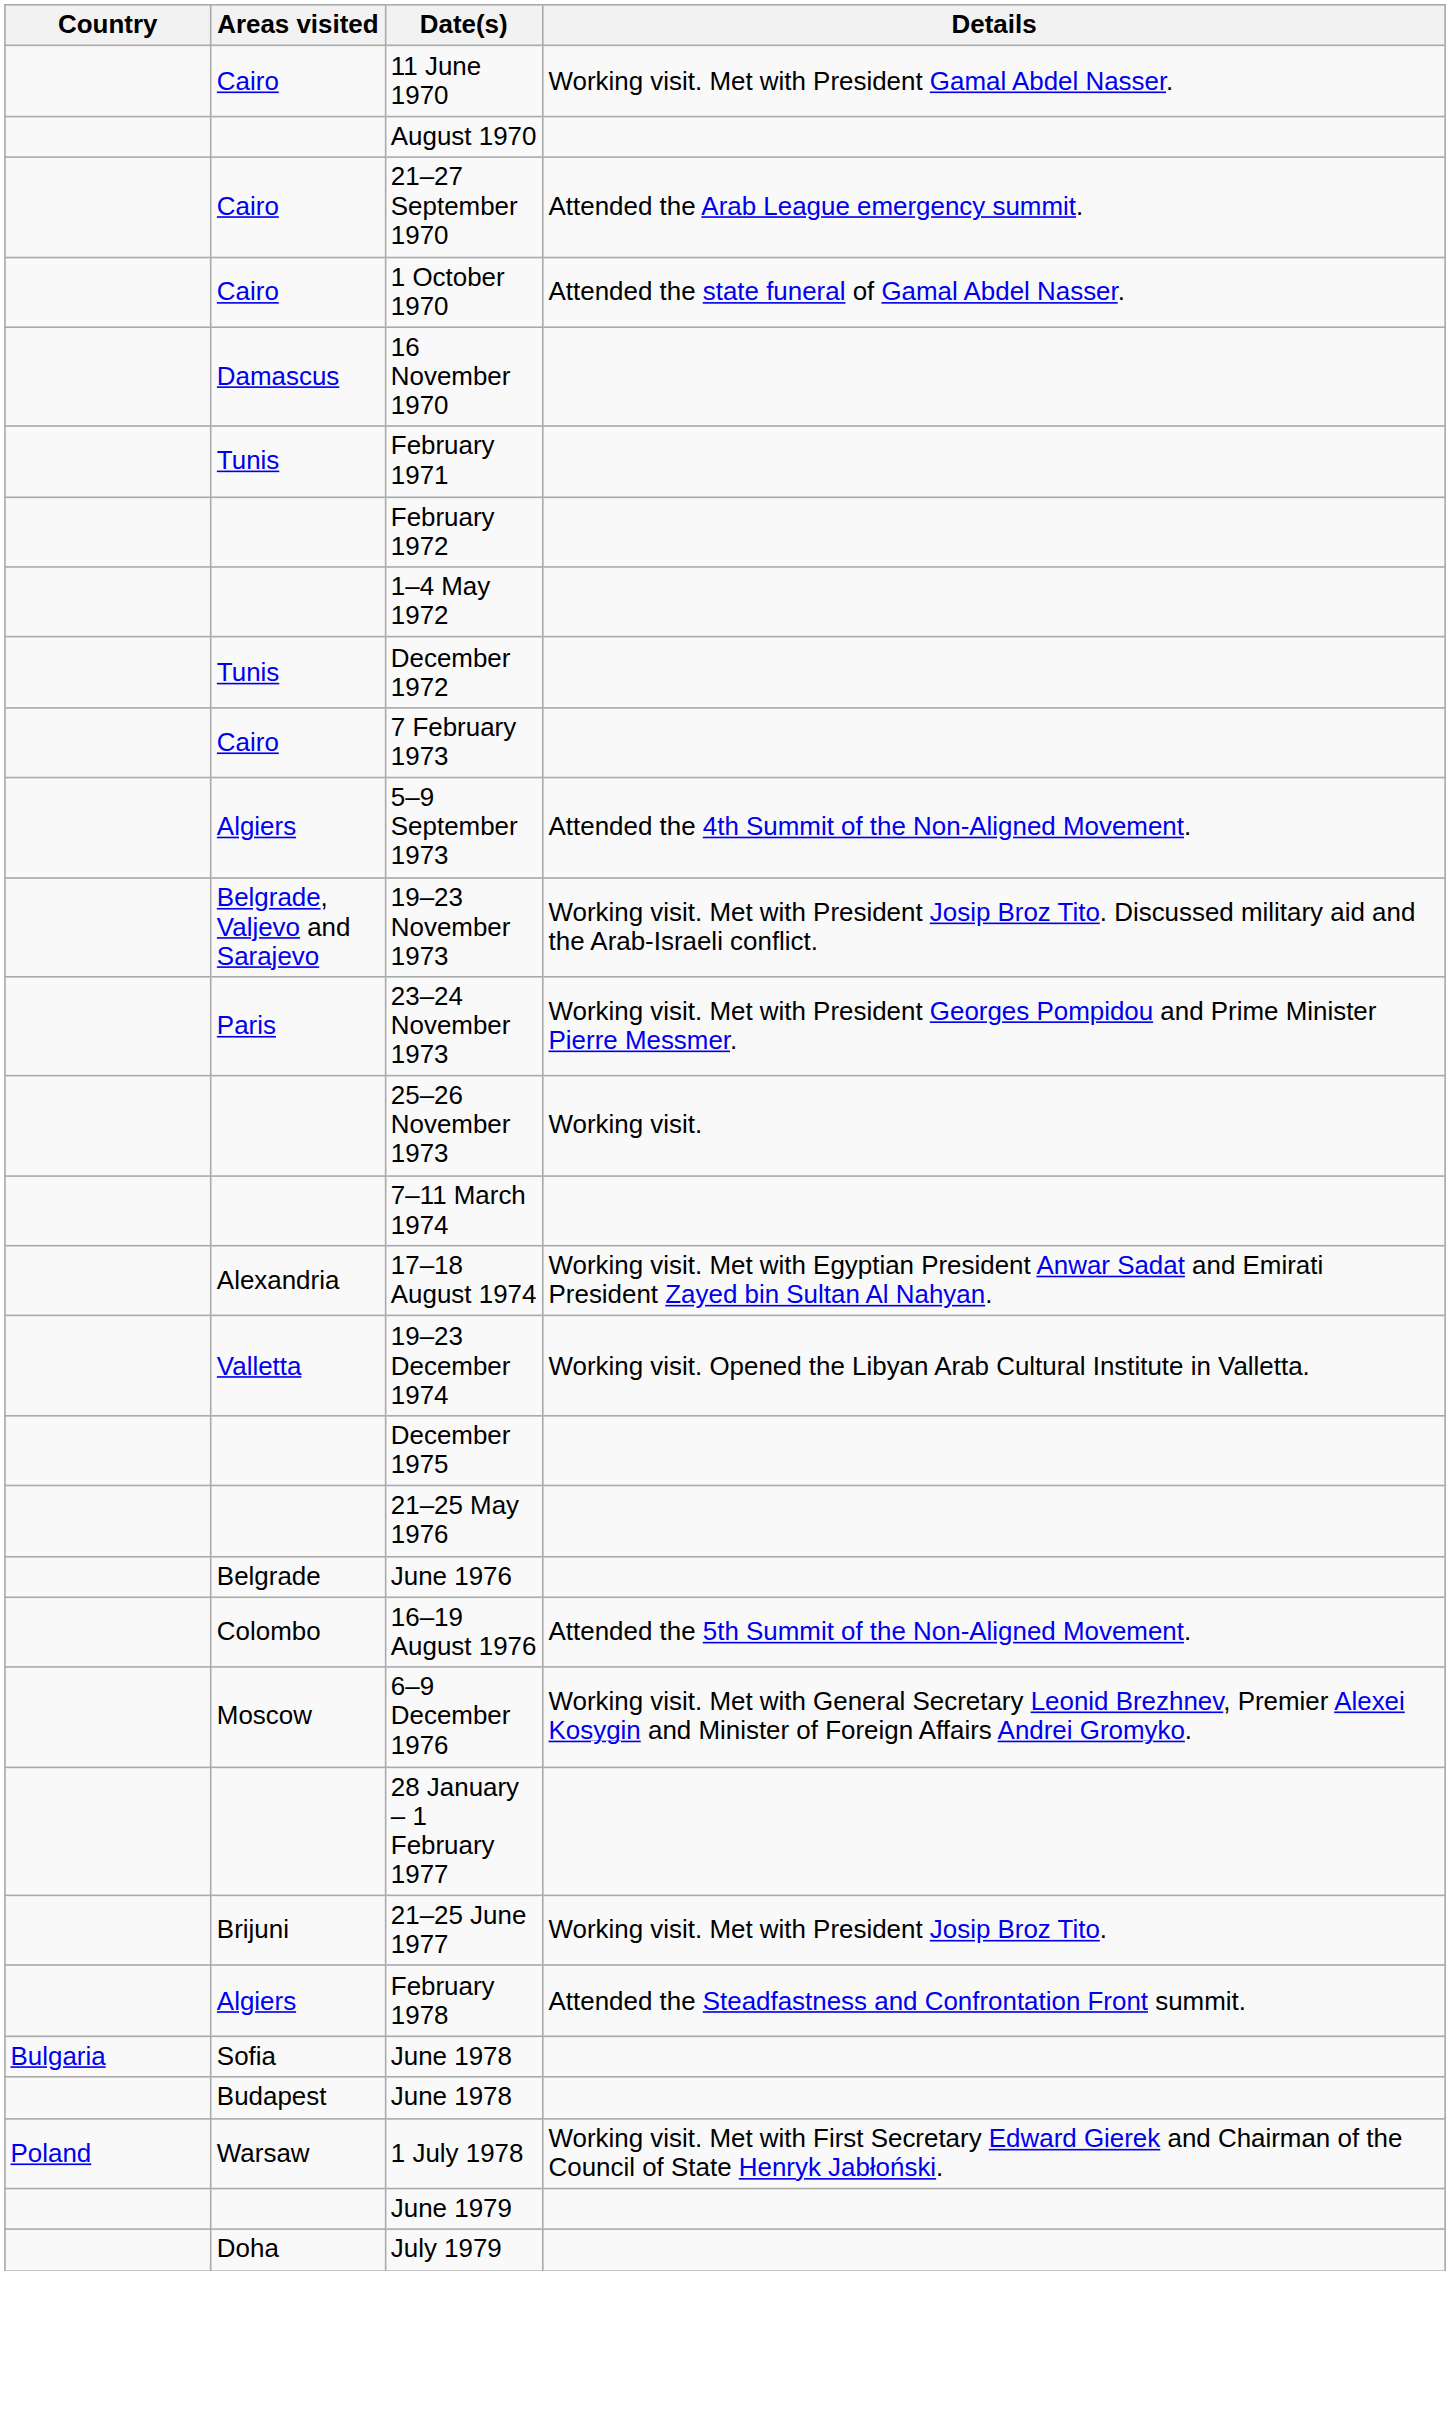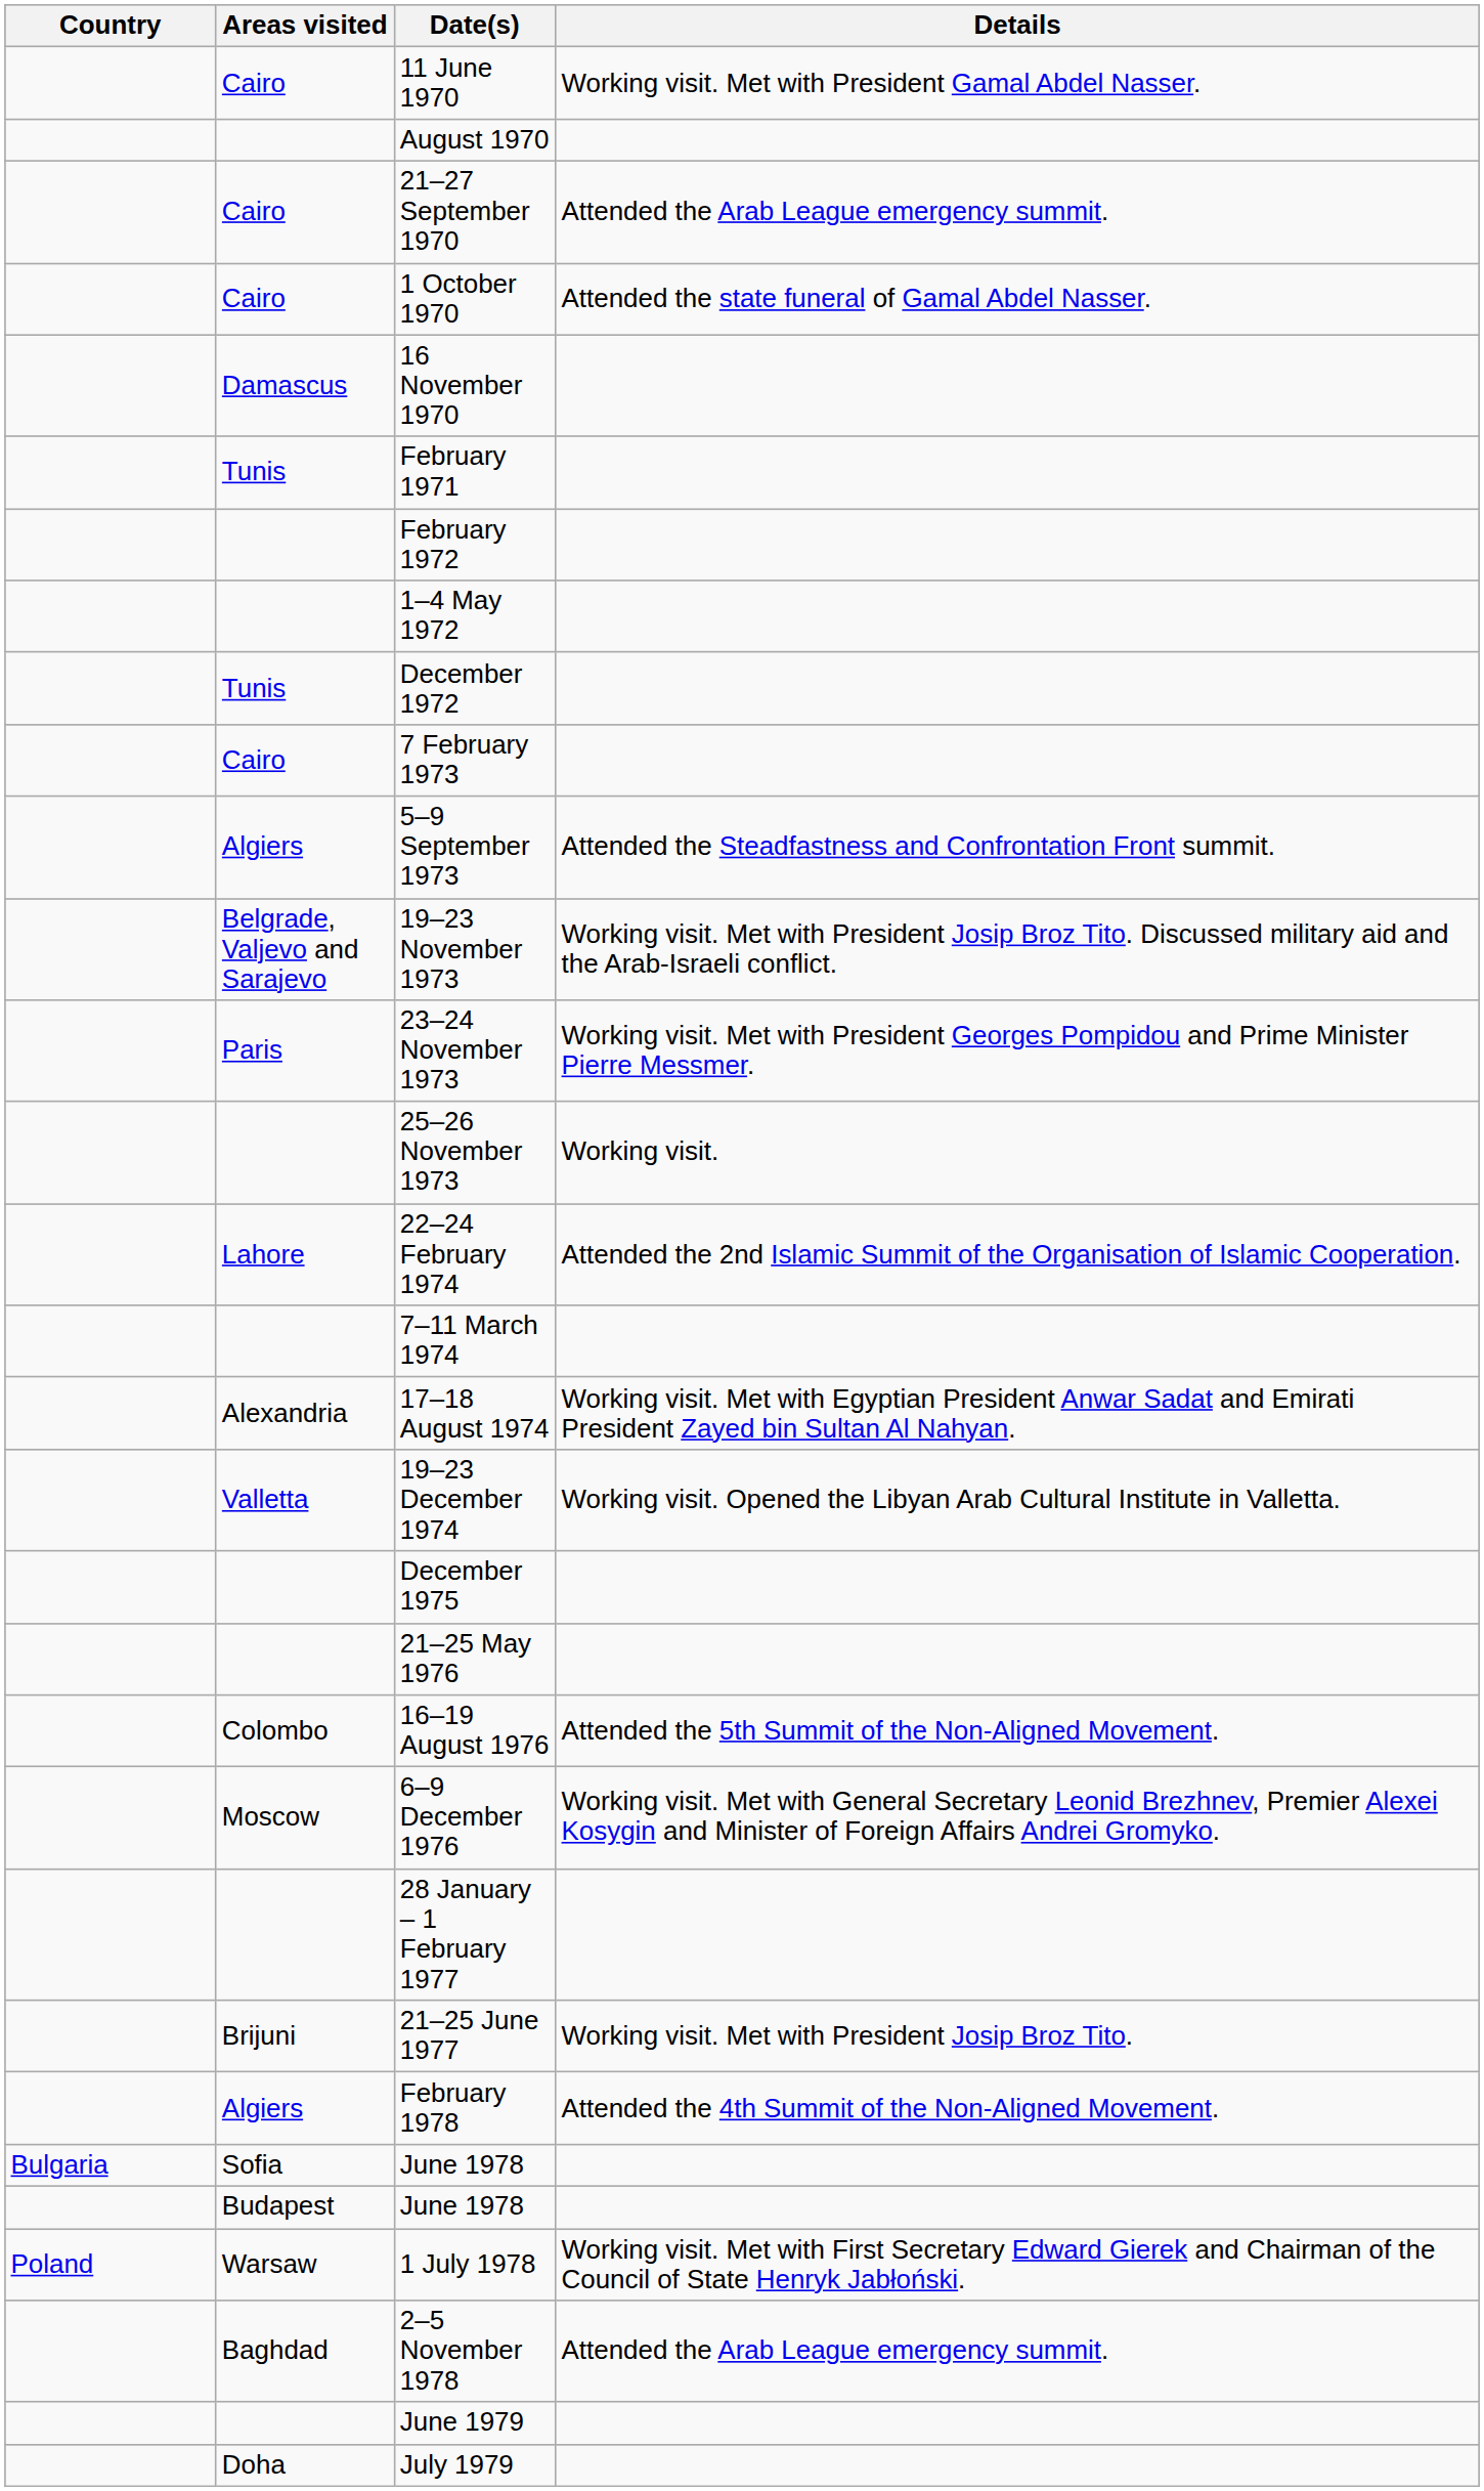5–9 September 1973 | Details: Attended the 4th Summit of the Non-Aligned Movement. -> Attended the Steadfastness and Confrontation Front summit.
+ row: Lahore | 22–24 February 1974 | Attended the 2nd Islamic Summit of the Organisation of Islamic Cooperation.
- row: Belgrade | June 1976
February 1978 | Details: Attended the Steadfastness and Confrontation Front summit. -> Attended the 4th Summit of the Non-Aligned Movement.
+ row: Baghdad | 2–5 November 1978 | Attended the Arab League emergency summit.
